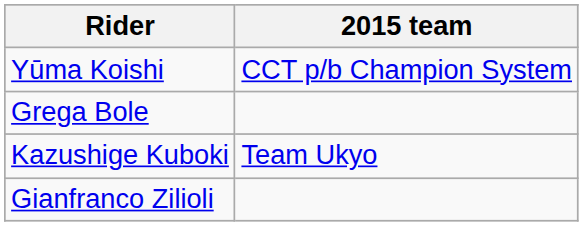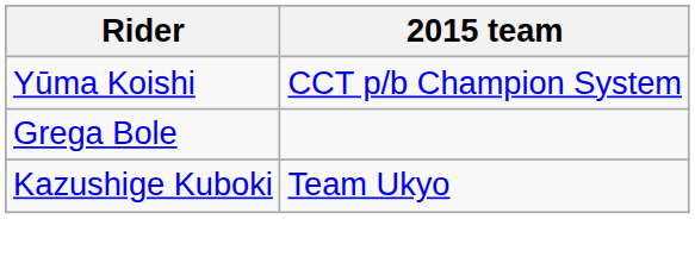- row: Gianfranco Zilioli
